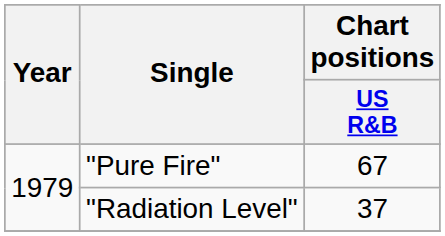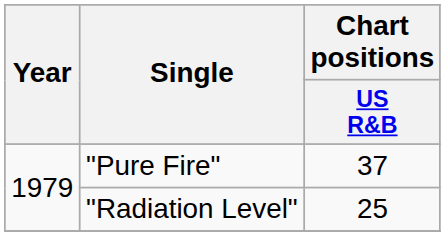"Pure Fire" | Chart positions / US R&B: 67 -> 37
"Radiation Level" | Chart positions / US R&B: 37 -> 25
